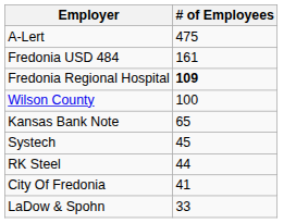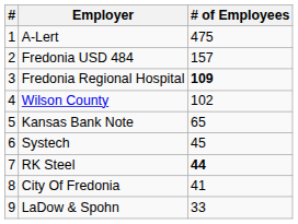+ column: # | 1 | 2 | 3 | 4 | 5 | 6 | 7 | 8 | 9
Fredonia USD 484 | # of Employees: 161 -> 157
Wilson County | # of Employees: 100 -> 102
RK Steel | # of Employees: normal -> bold
